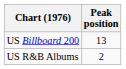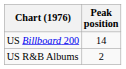US Billboard 200 | Peak position: 13 -> 14
